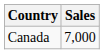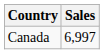Canada | Sales: 7,000 -> 6,997
